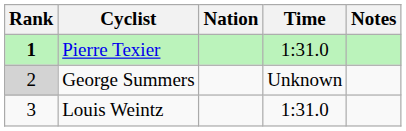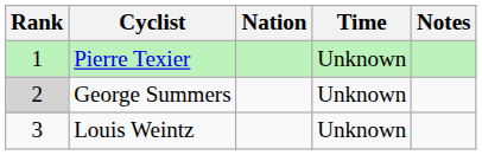Pierre Texier | Rank: bold -> normal
Pierre Texier | Time: 1:31.0 -> Unknown
Louis Weintz | Time: 1:31.0 -> Unknown
